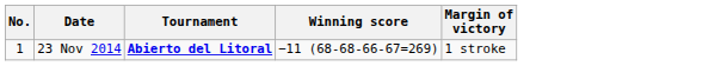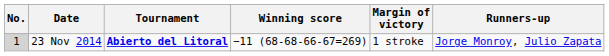+ column: Runners-up | Jorge Monroy, Julio Zapata
23 Nov 2014 | No.: no background -> lightgrey background
